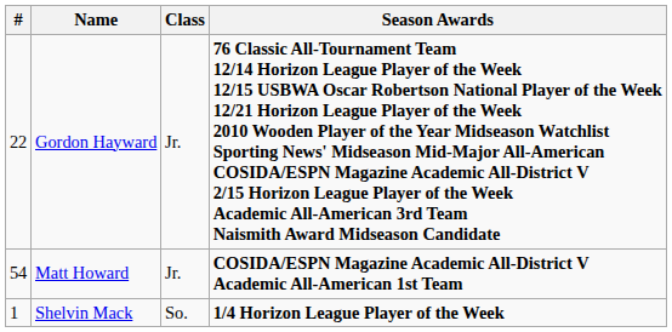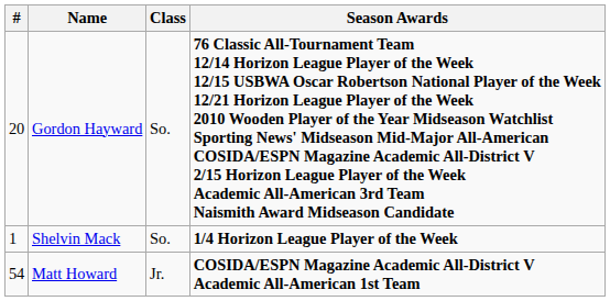Gordon Hayward | #: 22 -> 20
Gordon Hayward | Class: Jr. -> So.
rows swapped: Matt Howard <-> Shelvin Mack
